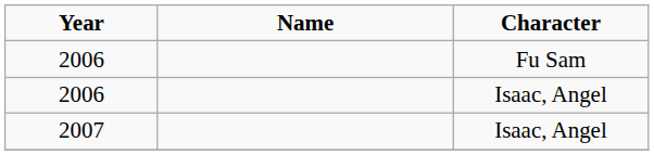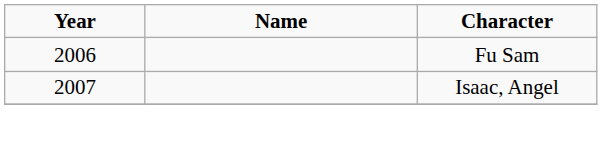- row: 2006 | Isaac, Angel
